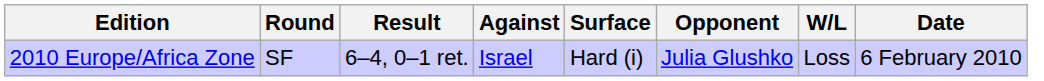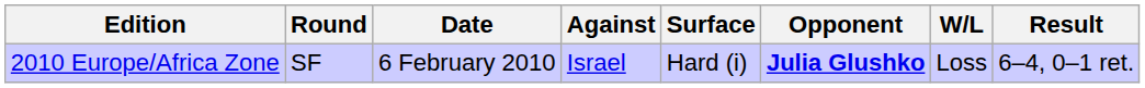columns swapped: Date <-> Result
2010 Europe/Africa Zone | Opponent: normal -> bold
